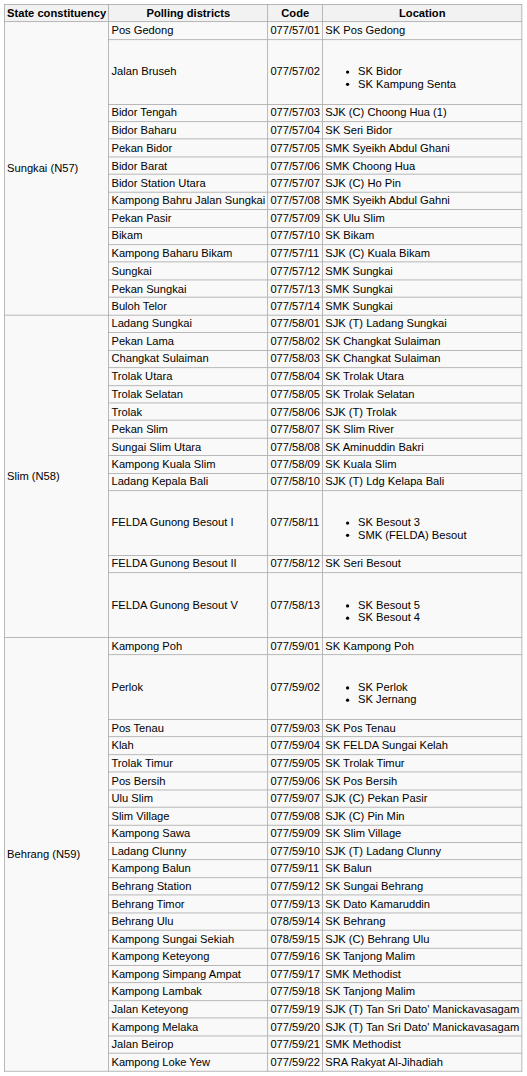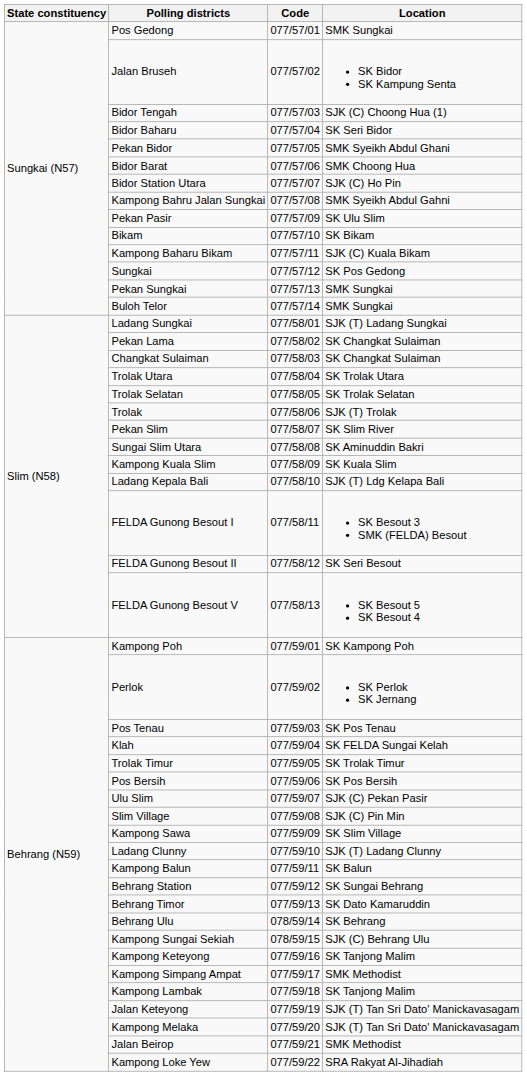Pos Gedong | Location: SK Pos Gedong -> SMK Sungkai
Sungkai | Location: SMK Sungkai -> SK Pos Gedong
